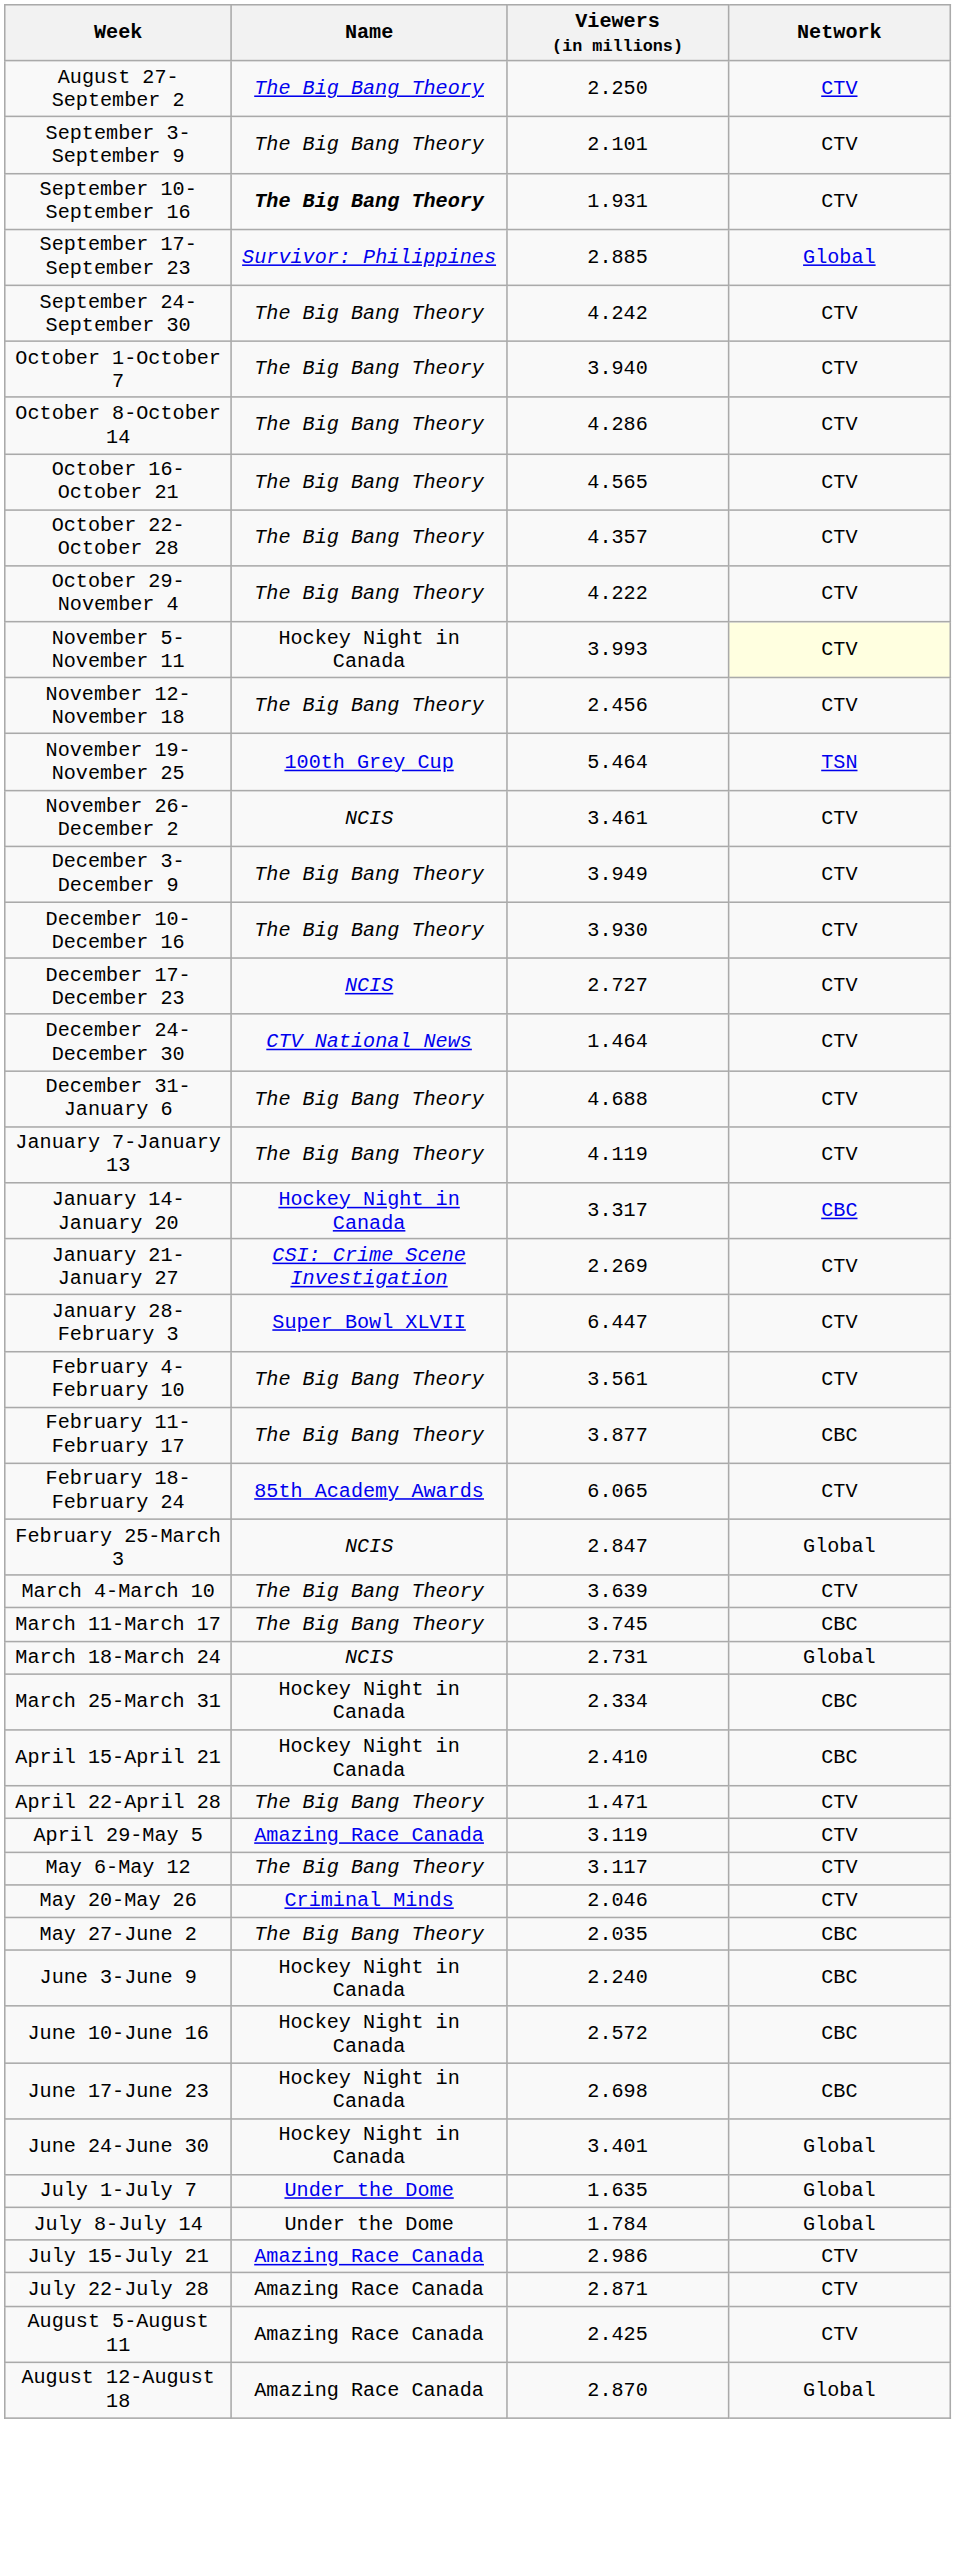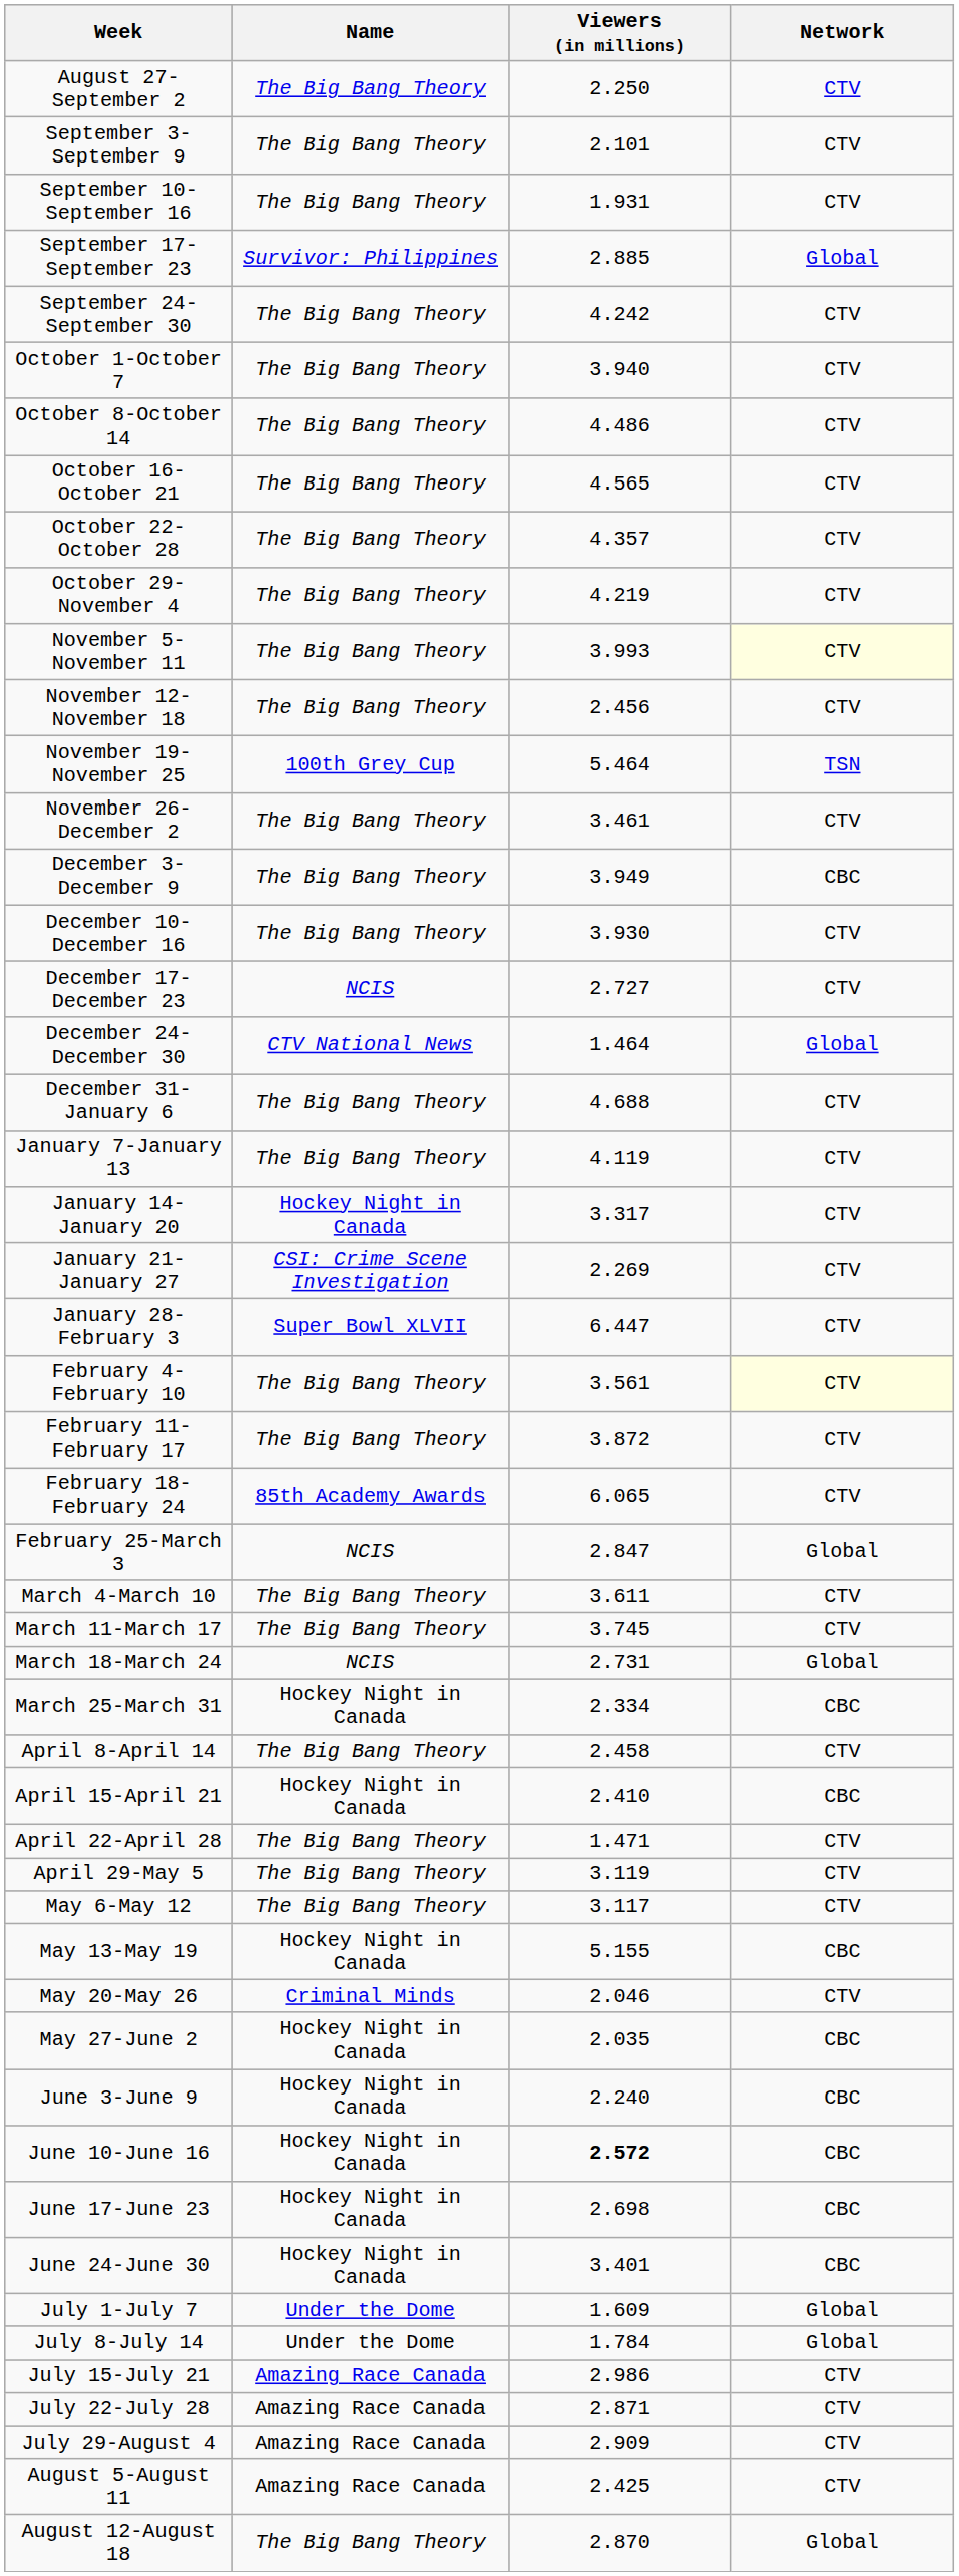September 10-September 16 | Name: bold -> normal
October 8-October 14 | Viewers (in millions): 4.286 -> 4.486
October 29-November 4 | Viewers (in millions): 4.222 -> 4.219
November 5-November 11 | Name: Hockey Night in Canada -> The Big Bang Theory
November 26-December 2 | Name: NCIS -> The Big Bang Theory
December 3-December 9 | Network: CTV -> CBC
December 24-December 30 | Network: CTV -> Global
January 14-January 20 | Network: CBC -> CTV
February 4-February 10 | Network: no background -> lightyellow background
February 11-February 17 | Viewers (in millions): 3.877 -> 3.872
February 11-February 17 | Network: CBC -> CTV
March 4-March 10 | Viewers (in millions): 3.639 -> 3.611
March 11-March 17 | Network: CBC -> CTV
+ row: April 8-April 14 | The Big Bang Theory | 2.458 | CTV
April 29-May 5 | Name: Amazing Race Canada -> The Big Bang Theory
+ row: May 13-May 19 | Hockey Night in Canada | 5.155 | CBC
May 27-June 2 | Name: The Big Bang Theory -> Hockey Night in Canada
June 10-June 16 | Viewers (in millions): normal -> bold
June 24-June 30 | Network: Global -> CBC
July 1-July 7 | Viewers (in millions): 1.635 -> 1.609
+ row: July 29-August 4 | Amazing Race Canada | 2.909 | CTV
August 12-August 18 | Name: Amazing Race Canada -> The Big Bang Theory
